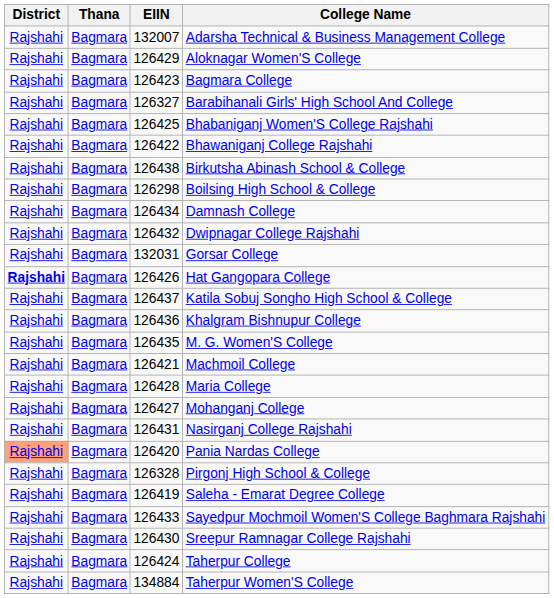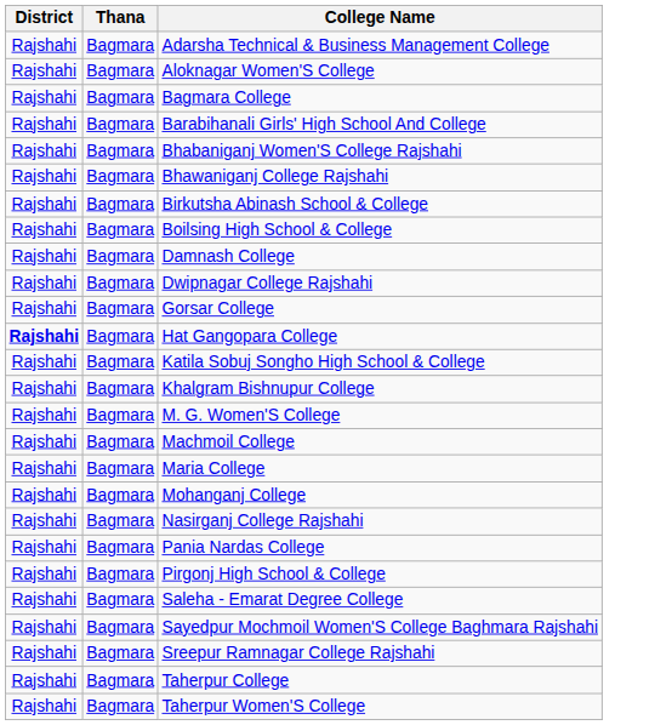- column: EIIN | 132007 | 126429 | 126423 | 126327 | 126425 | 126422 | 126438 | 126298 | 126434 | 126432 | 132031 | 126426 | 126437 | 126436 | 126435 | 126421 | 126428 | 126427 | 126431 | 126420 | 126328 | 126419 | 126433 | 126430 | 126424 | 134884
Pania Nardas College | District: lightsalmon background -> no background
